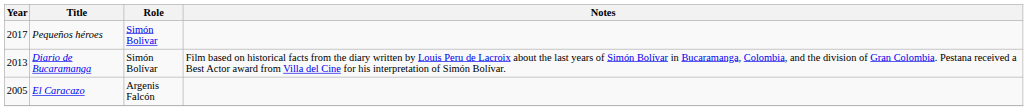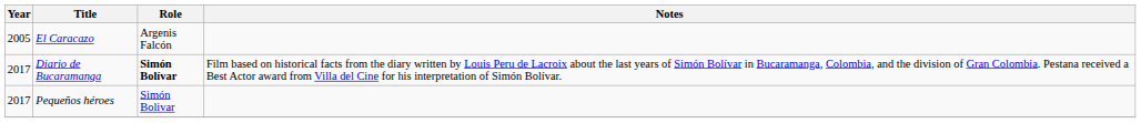rows swapped: El Caracazo <-> Pequeños héroes
Diario de Bucaramanga | Year: 2013 -> 2017
Diario de Bucaramanga | Role: normal -> bold
